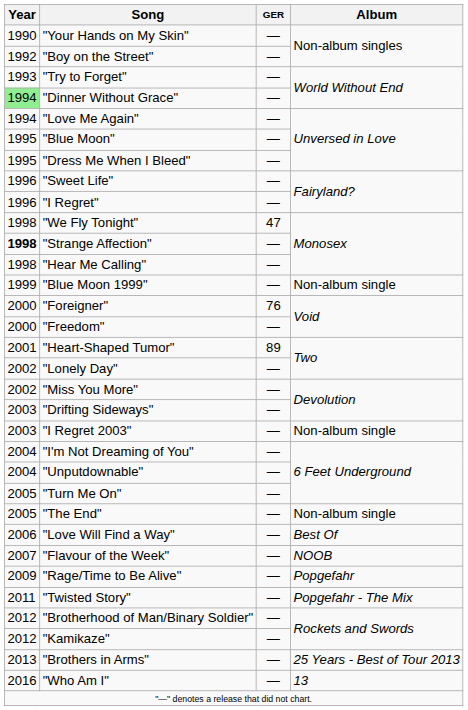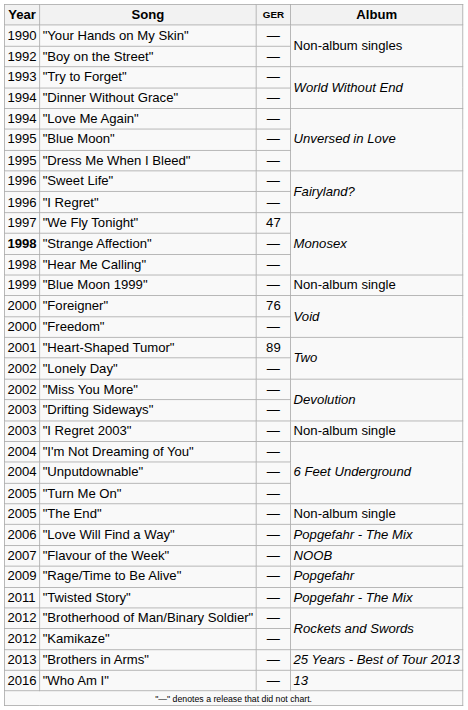"Dinner Without Grace" | Year: lightgreen background -> no background
"We Fly Tonight" | Year: 1998 -> 1997
"Love Will Find a Way" | Album: Best Of -> Popgefahr - The Mix
